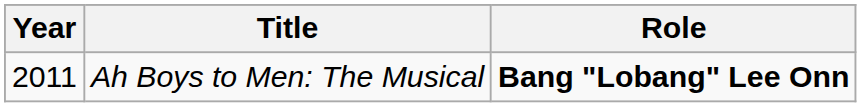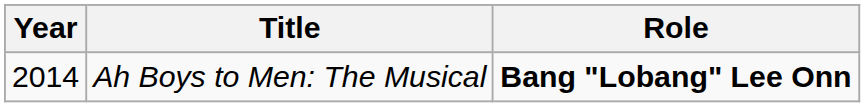Ah Boys to Men: The Musical | Year: 2011 -> 2014
